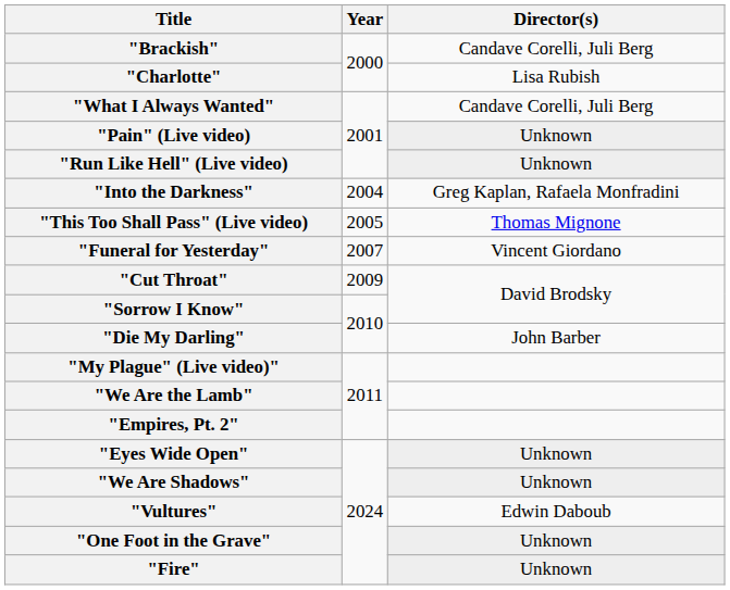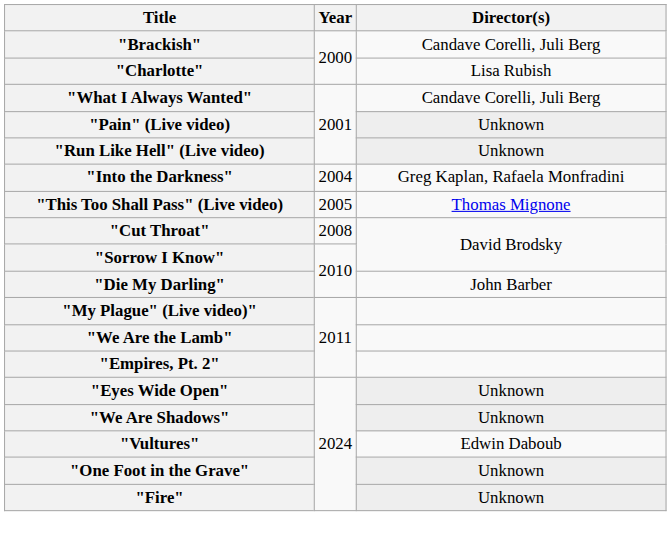- row: "Funeral for Yesterday" | 2007 | Vincent Giordano
"Cut Throat" | Year: 2009 -> 2008
